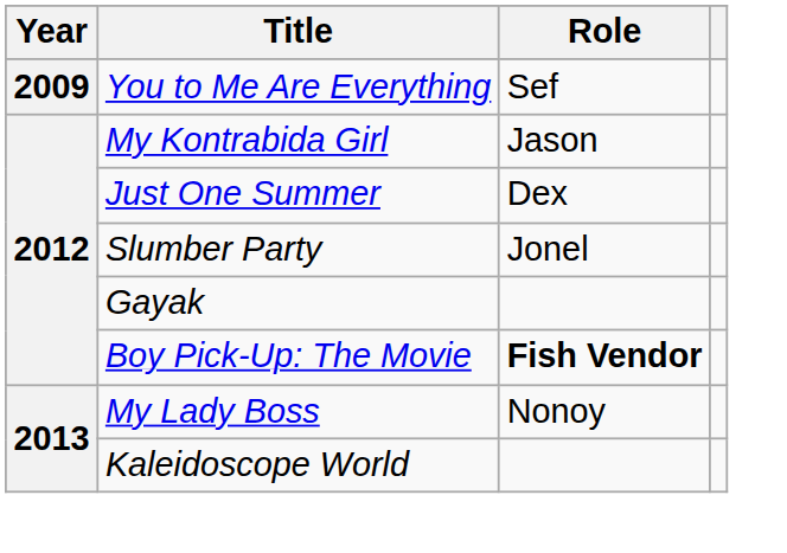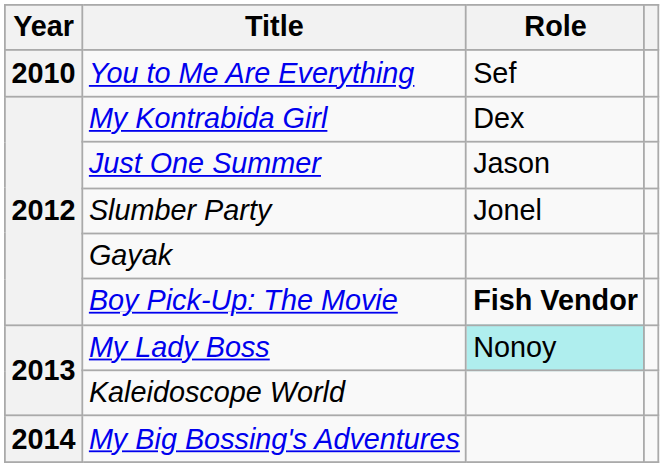You to Me Are Everything | Year: 2009 -> 2010
My Kontrabida Girl | Role: Jason -> Dex
Just One Summer | Role: Dex -> Jason
My Lady Boss | Role: no background -> paleturquoise background
+ row: 2014 | My Big Bossing's Adventures
